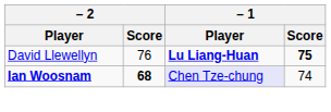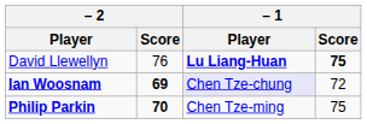Ian Woosnam | – 2 / Score: 68 -> 69
Ian Woosnam | – 1 / Score: 74 -> 72
+ row: Philip Parkin | 70 | Chen Tze-ming | 75
